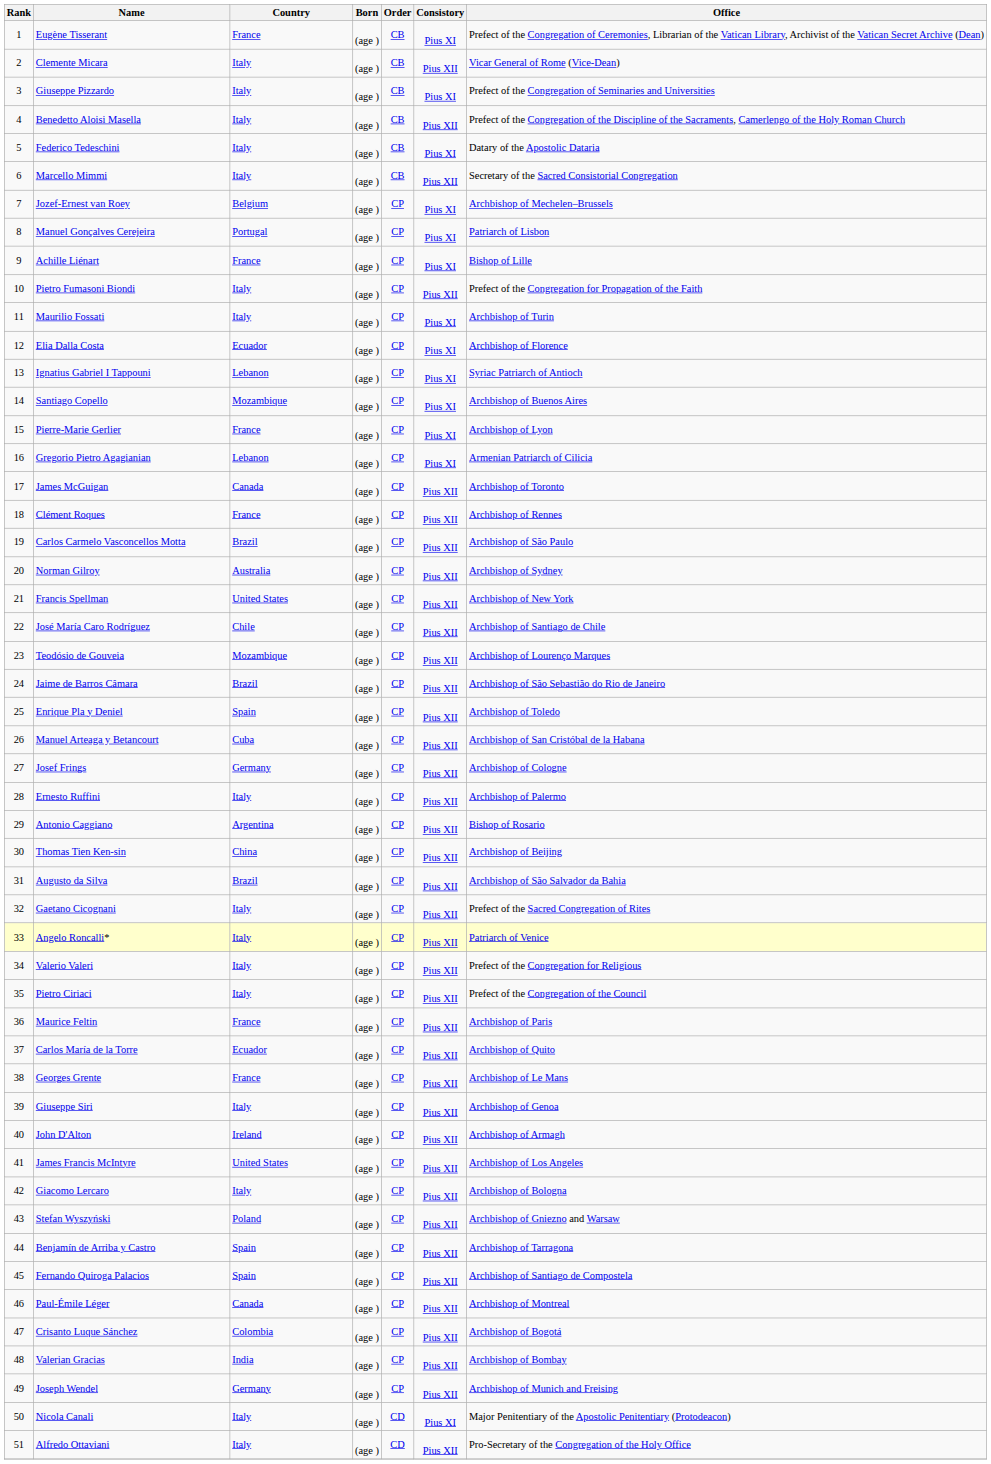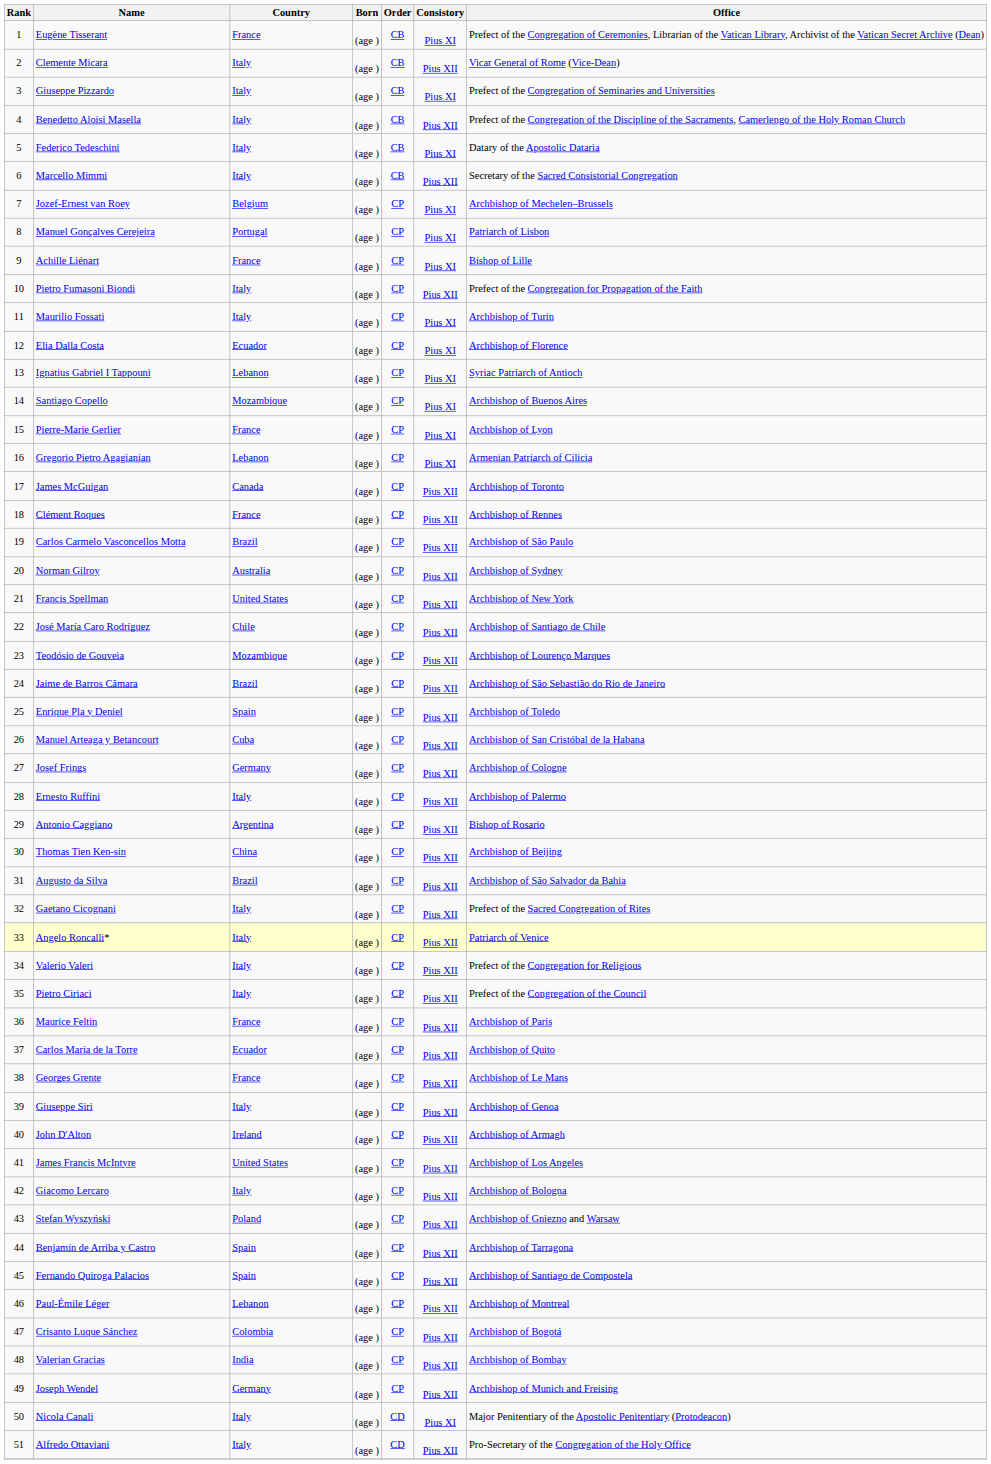Paul-Émile Léger | Country: Canada -> Lebanon
